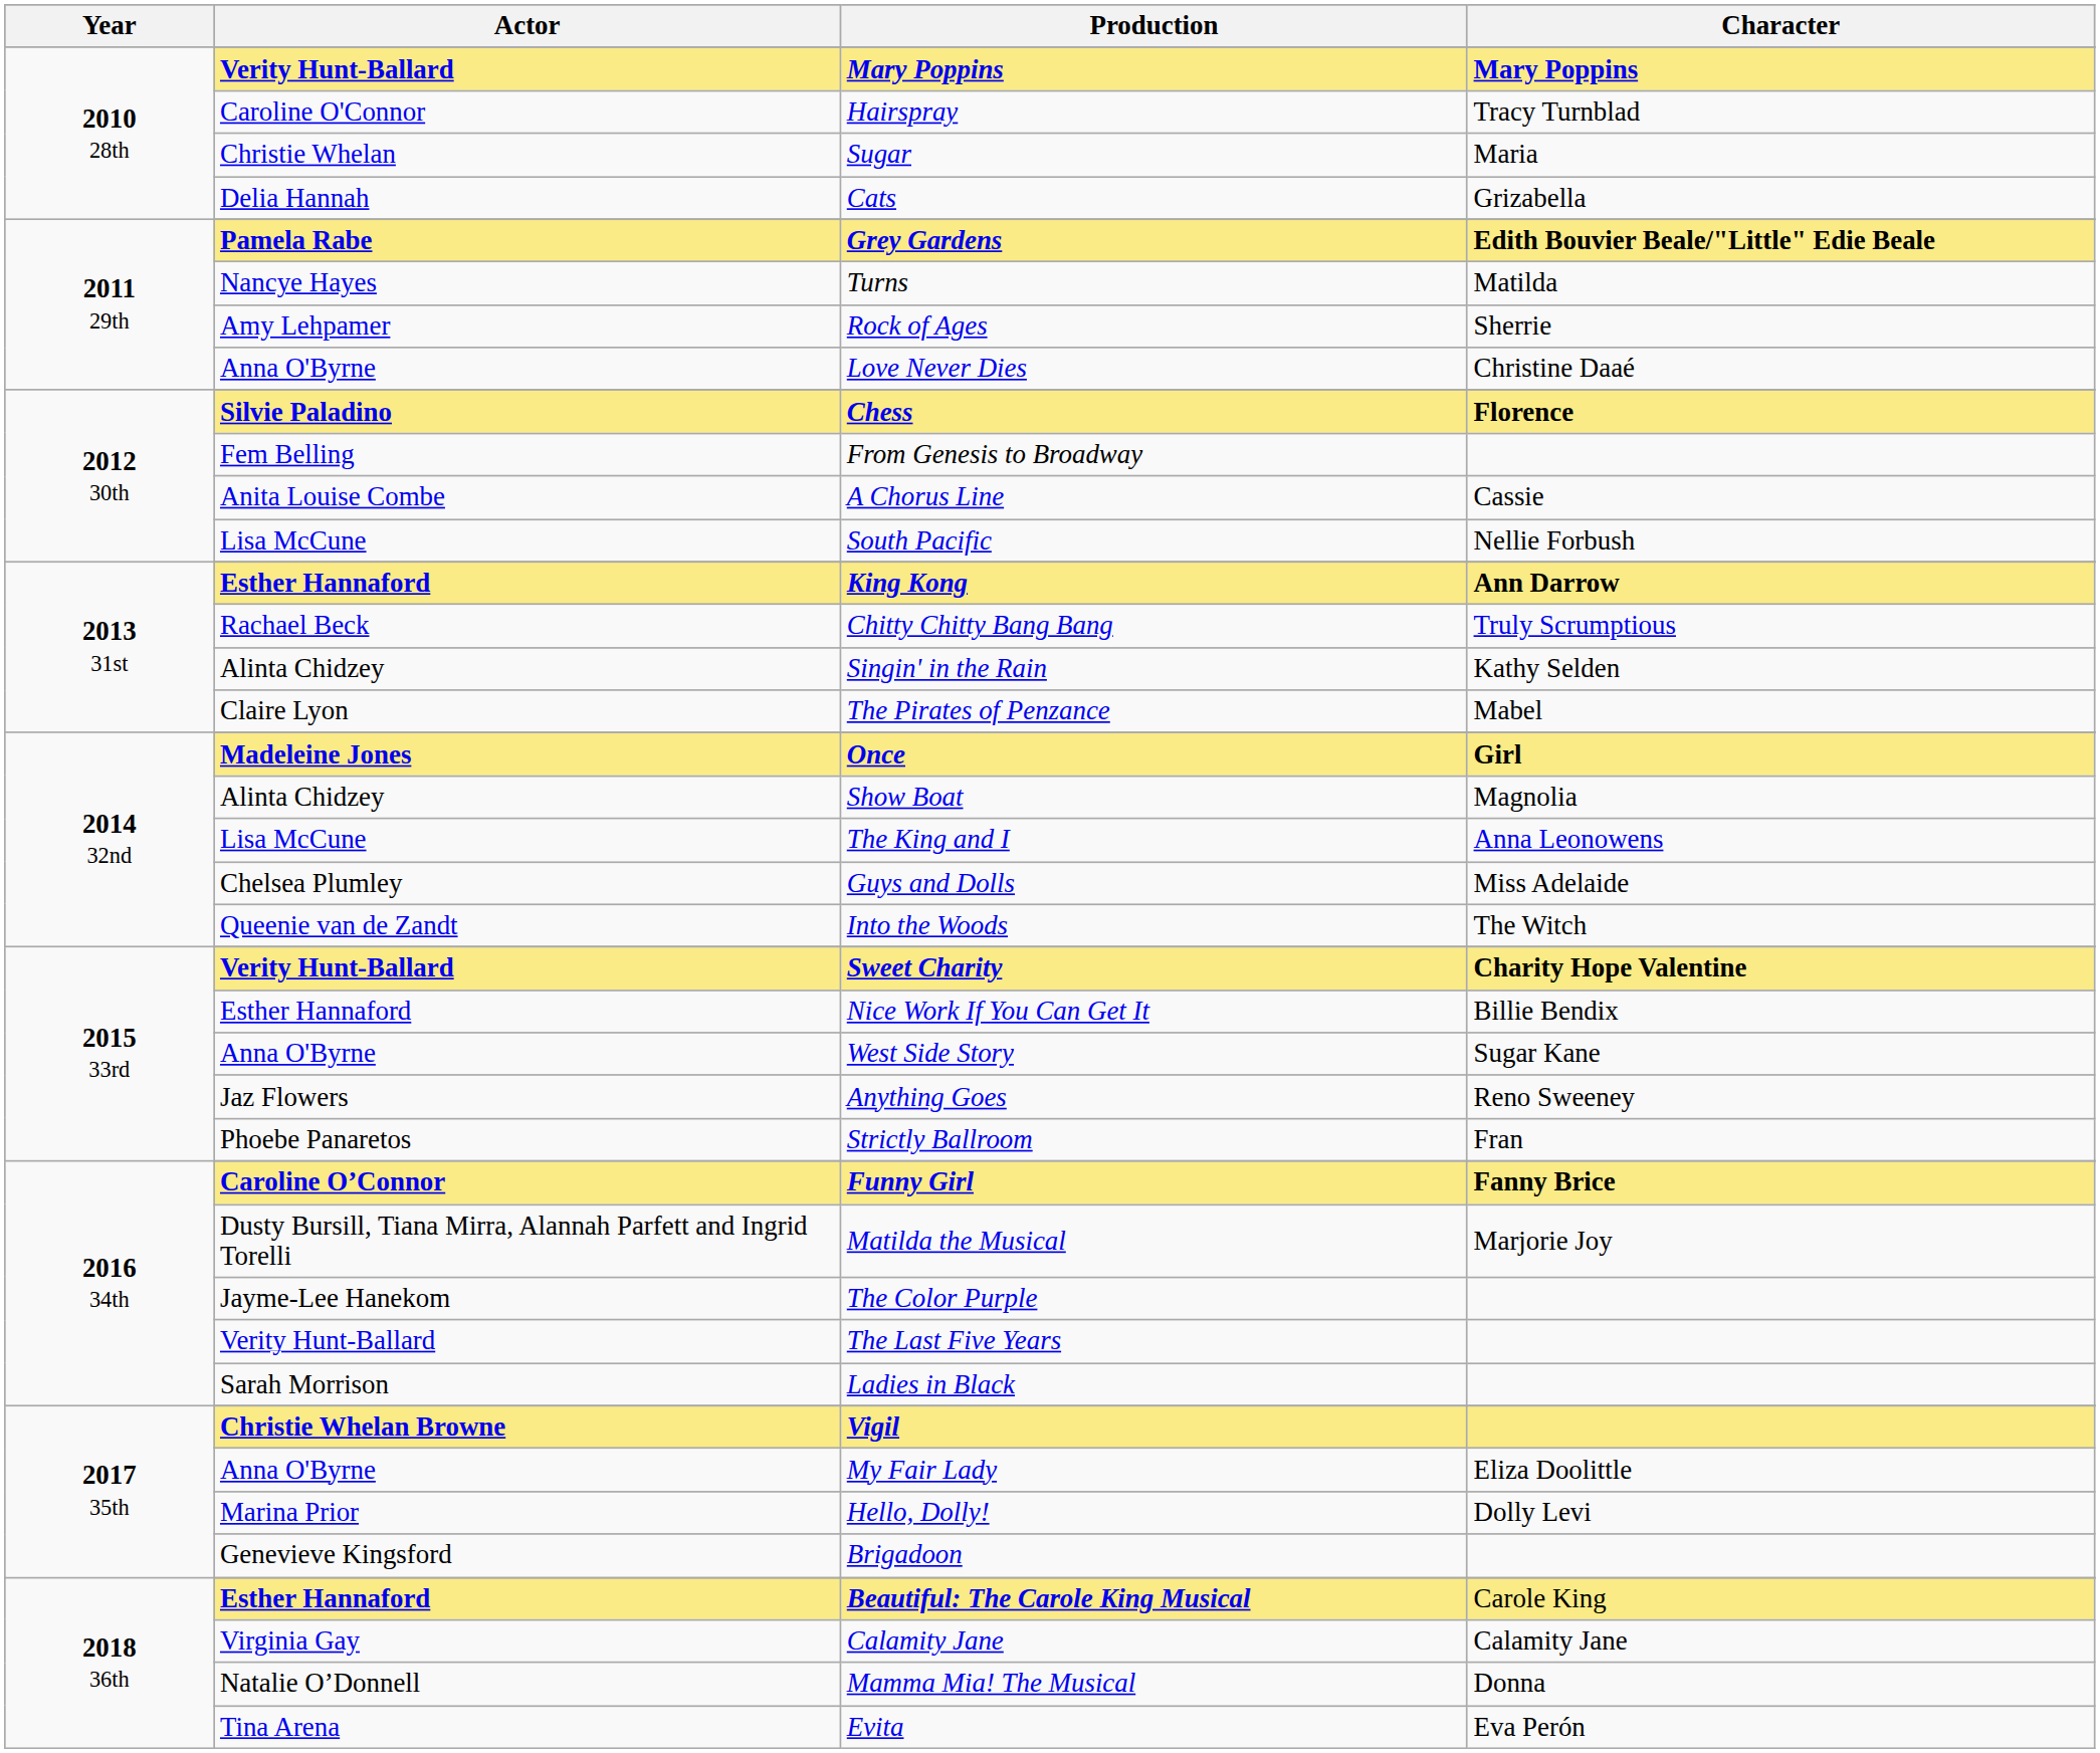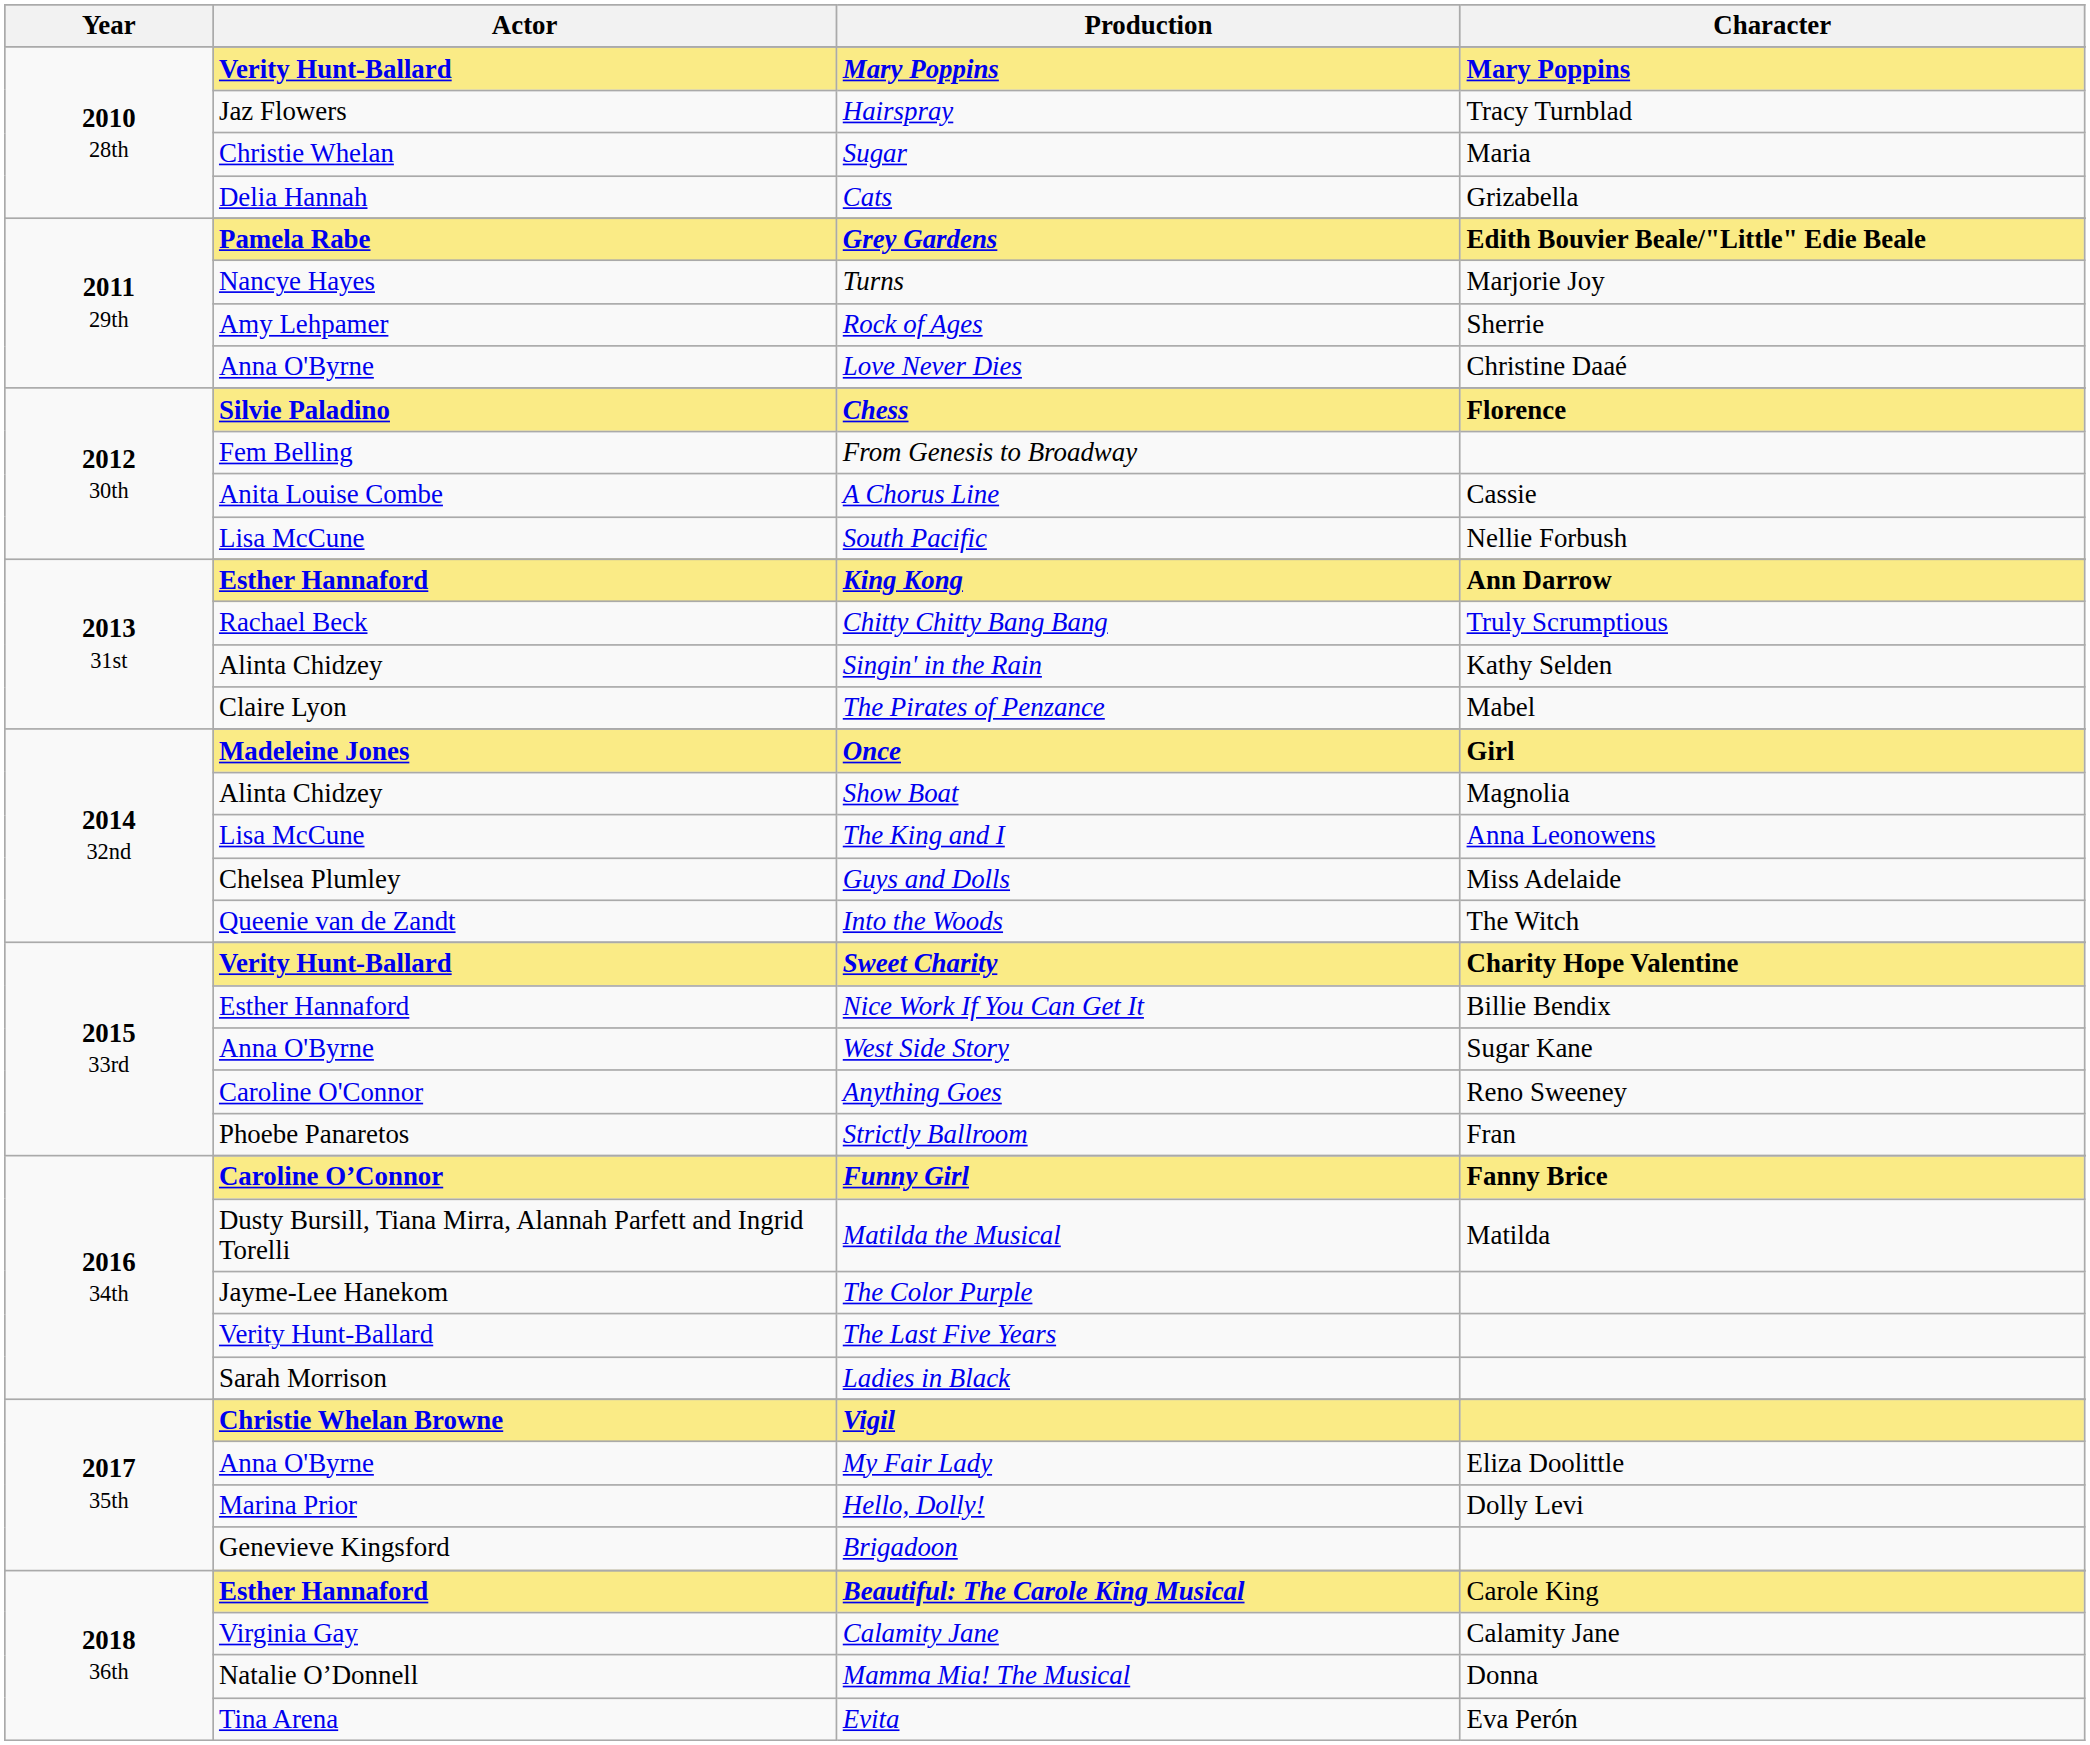Hairspray | Actor: Caroline O'Connor -> Jaz Flowers
Turns | Character: Matilda -> Marjorie Joy
Anything Goes | Actor: Jaz Flowers -> Caroline O'Connor
Matilda the Musical | Character: Marjorie Joy -> Matilda
